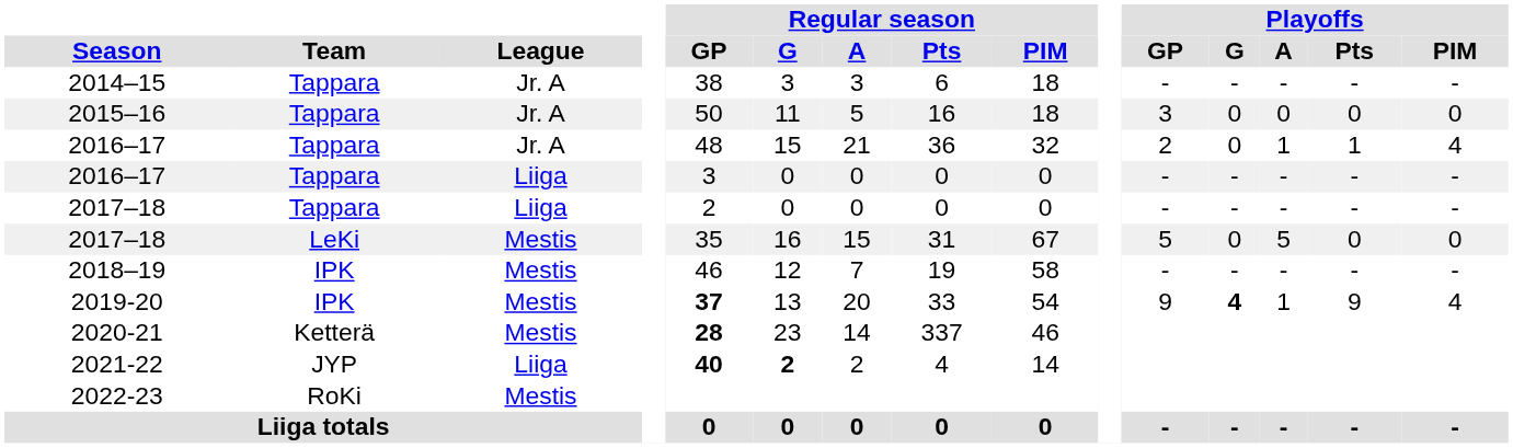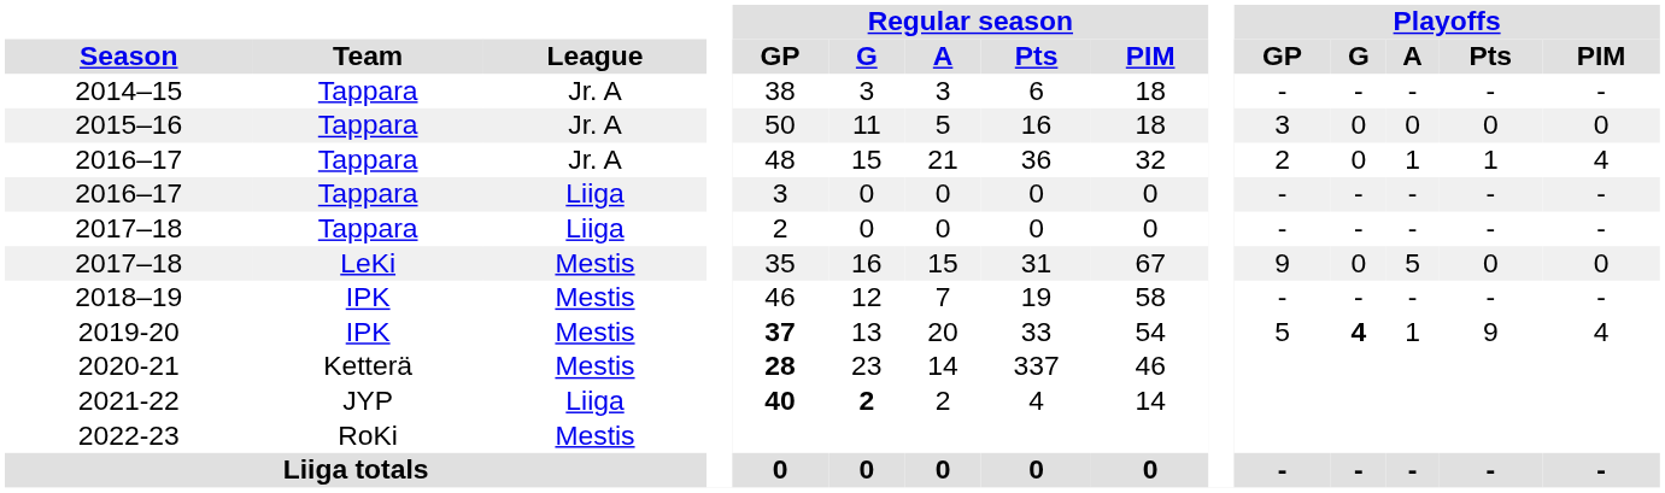2017–18 / Mestis | Playoffs / GP: 5 -> 9
2019-20 | Playoffs / GP: 9 -> 5
